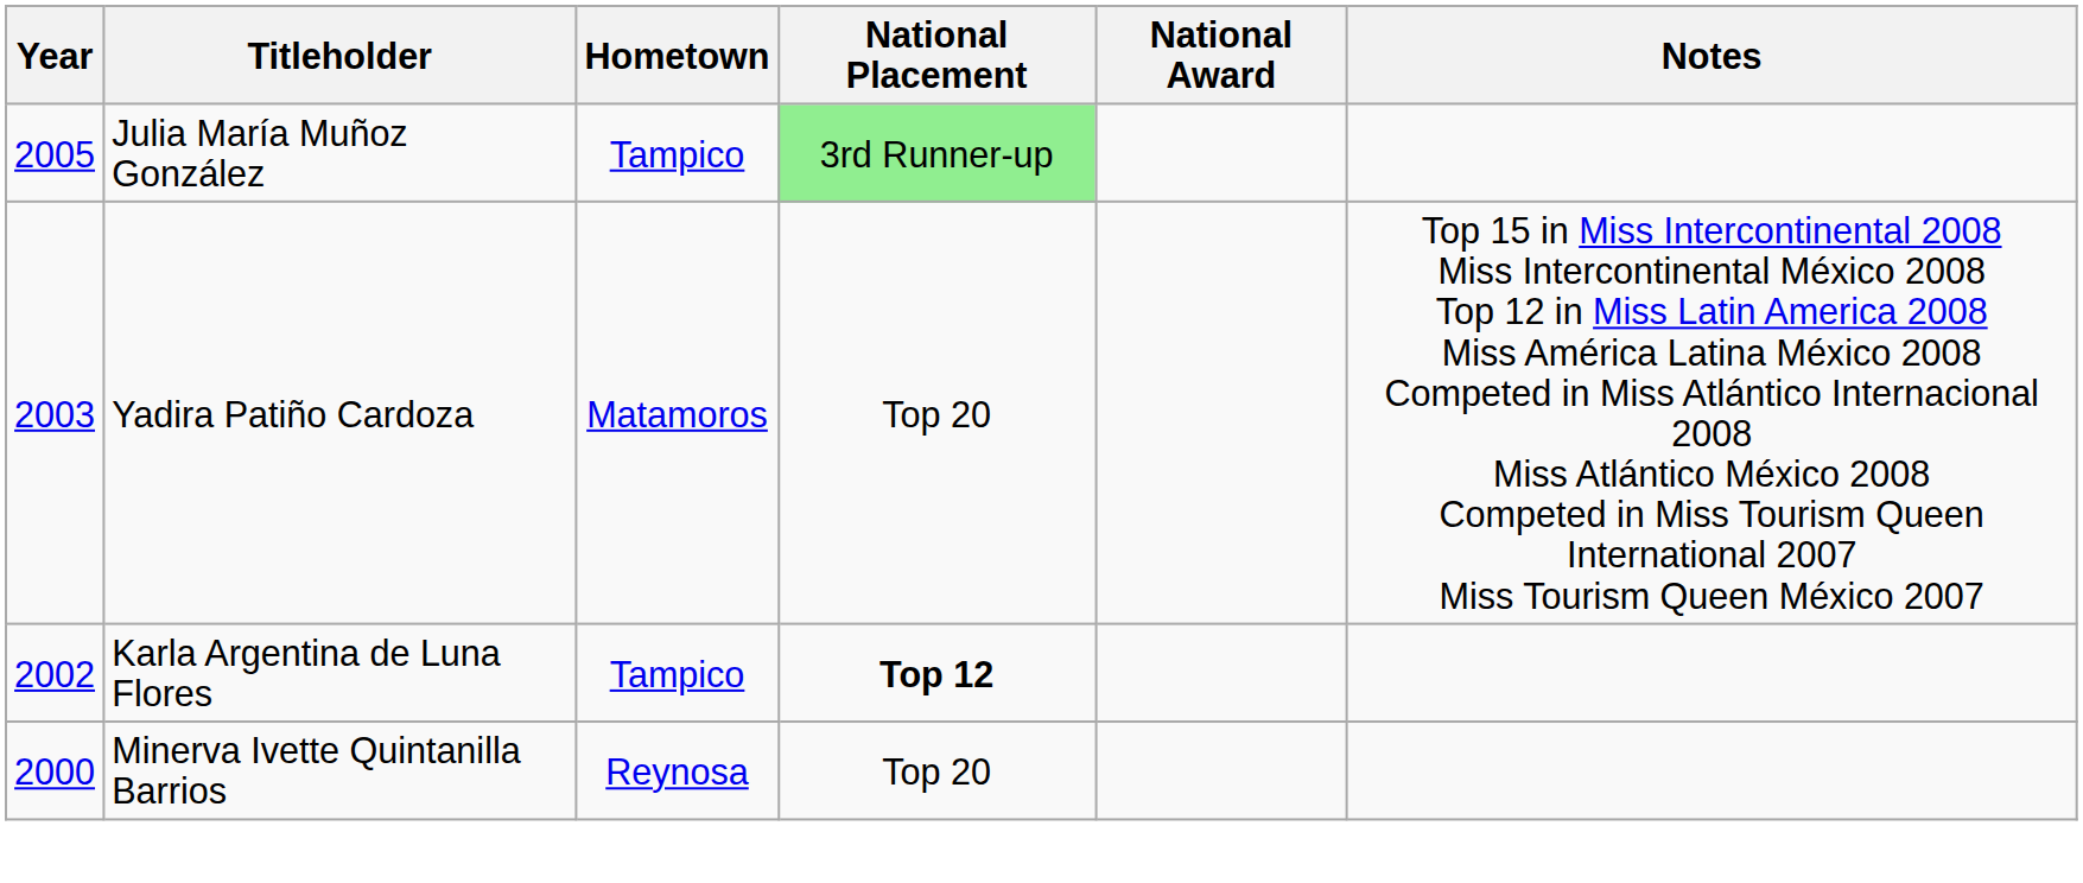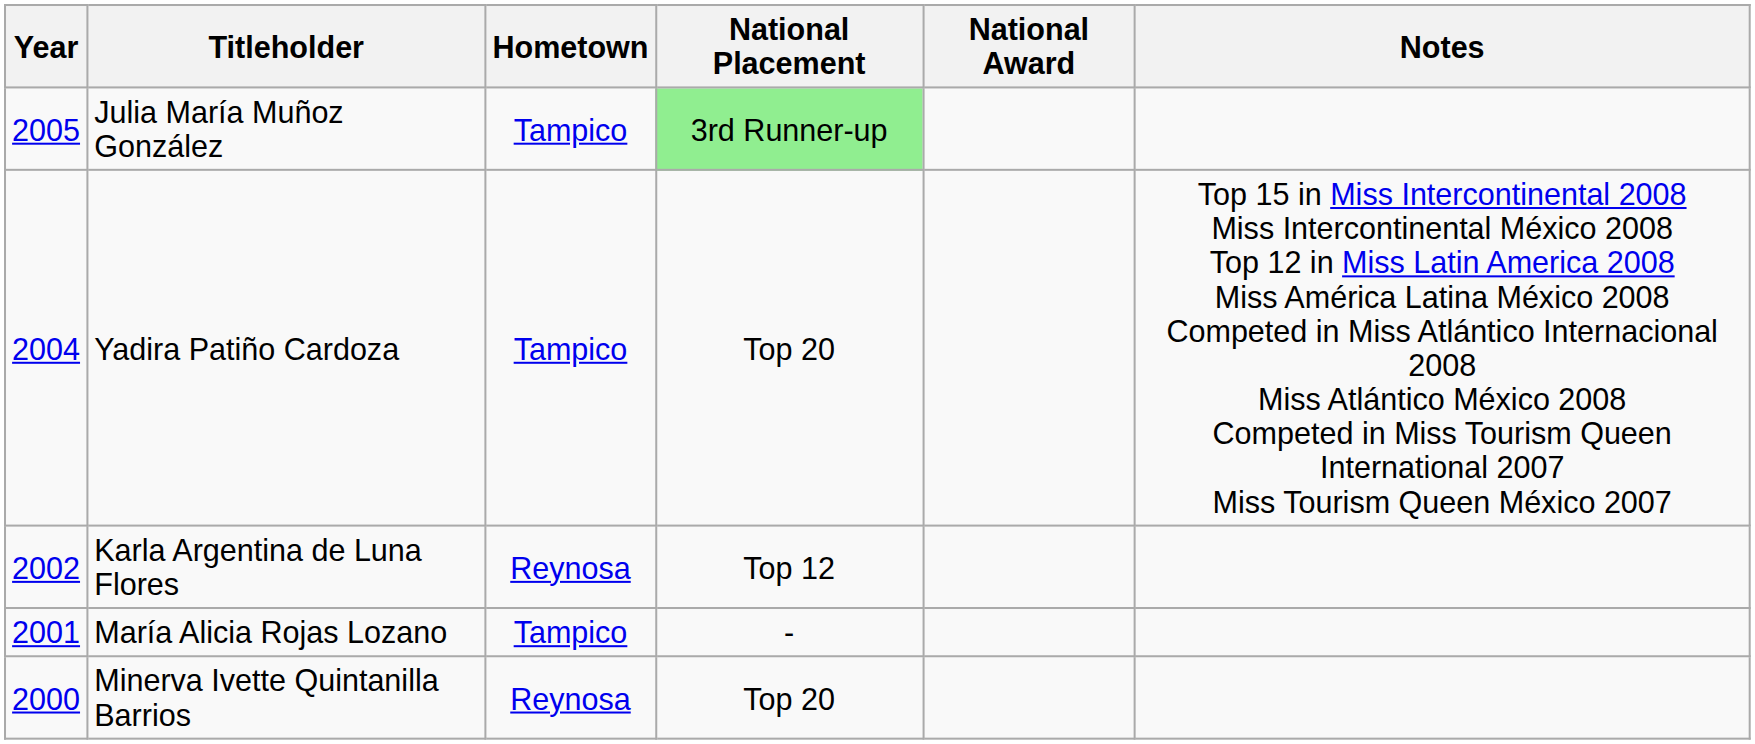Yadira Patiño Cardoza | Year: 2003 -> 2004
Yadira Patiño Cardoza | Hometown: Matamoros -> Tampico
Karla Argentina de Luna Flores | Hometown: Tampico -> Reynosa
Karla Argentina de Luna Flores | National Placement: bold -> normal
+ row: 2001 | María Alicia Rojas Lozano | Tampico | -
